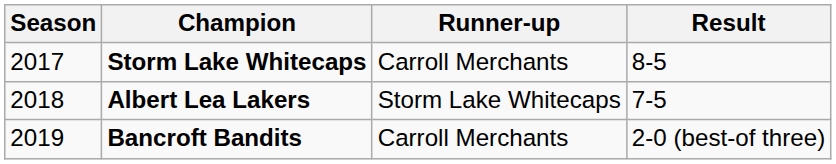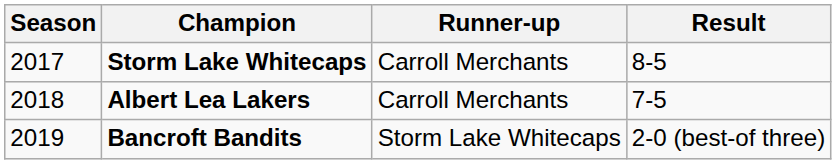Albert Lea Lakers | Runner-up: Storm Lake Whitecaps -> Carroll Merchants
Bancroft Bandits | Runner-up: Carroll Merchants -> Storm Lake Whitecaps
